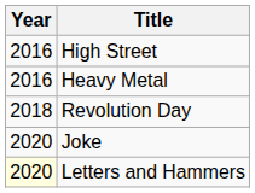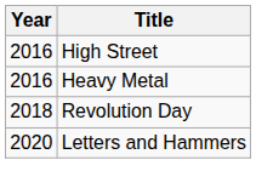- row: 2020 | Joke
Letters and Hammers | Year: lightyellow background -> no background
